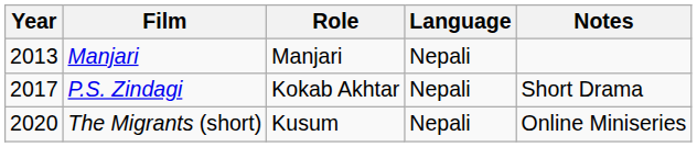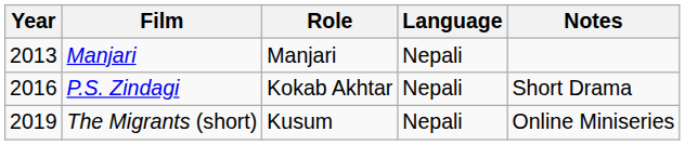P.S. Zindagi | Year: 2017 -> 2016
The Migrants (short) | Year: 2020 -> 2019
